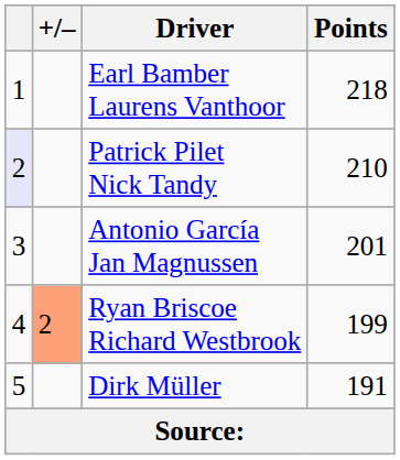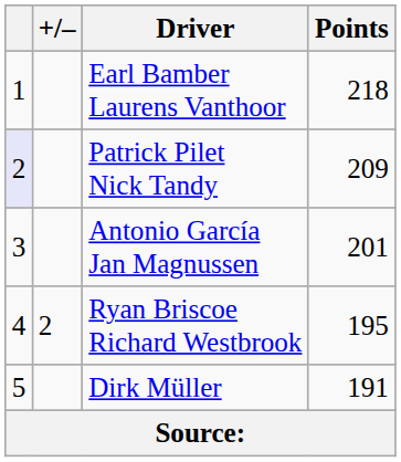Patrick Pilet Nick Tandy | Points: 210 -> 209
Ryan Briscoe Richard Westbrook | +/–: lightsalmon background -> no background
Ryan Briscoe Richard Westbrook | Points: 199 -> 195
